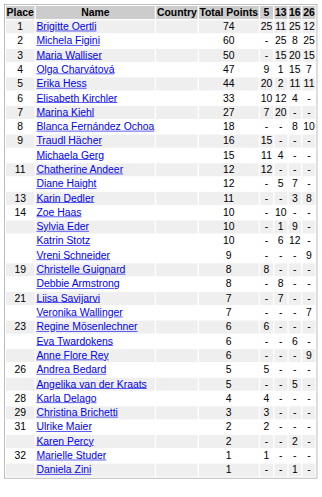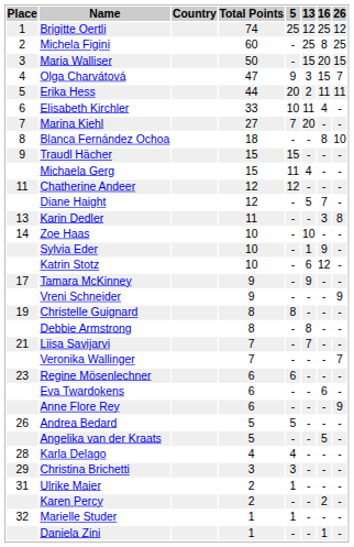Brigitte Oertli | 13: 11 -> 12
Olga Charvátová | 13: 1 -> 3
Elisabeth Kirchler | 13: 12 -> 11
Traudl Hächer | Total Points: 16 -> 15
+ row: 17 | Tamara McKinney | 9 | - | 9 | - | -
Ulrike Maier | 5: 2 -> 1
